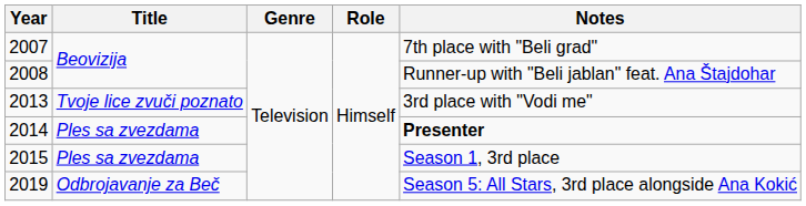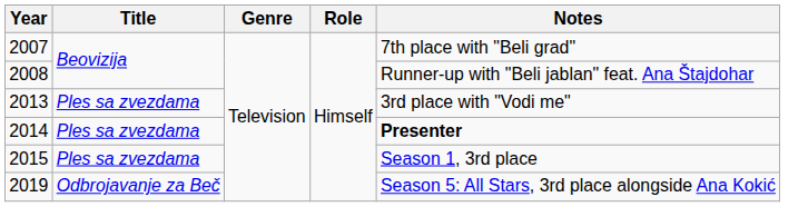2013 | Title: Tvoje lice zvuči poznato -> Ples sa zvezdama
